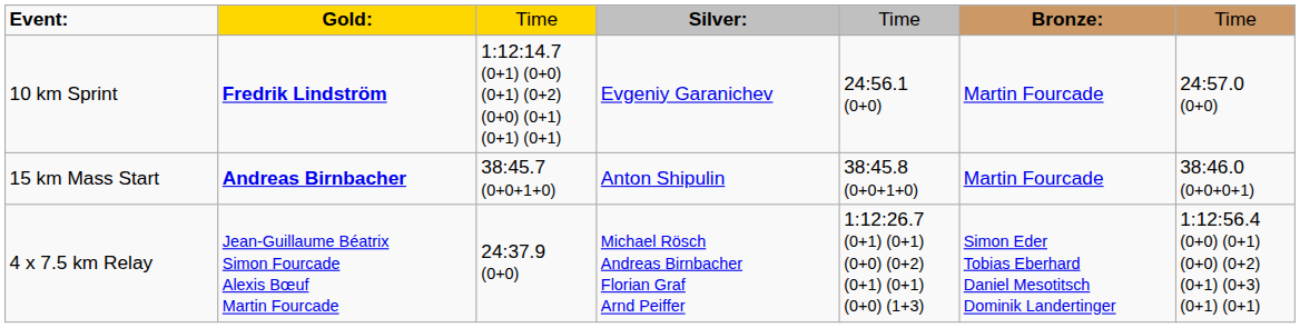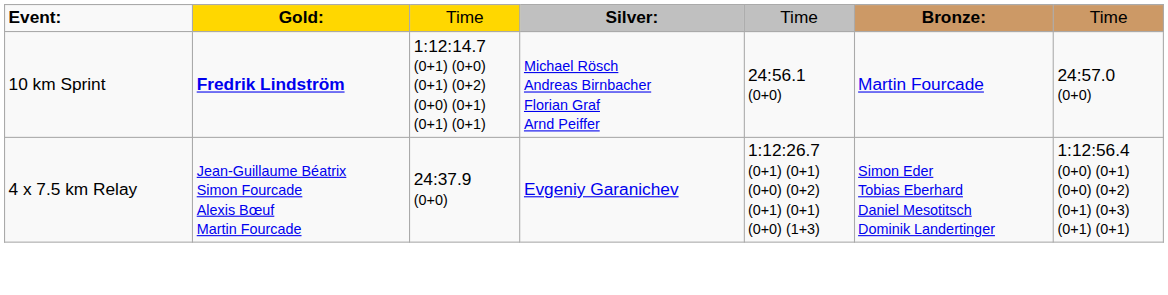10 km Sprint | column 4: Evgeniy Garanichev -> Michael Rösch Andreas Birnbacher Florian Graf Arnd Peiffer
- row: 15 km Mass Start | Andreas Birnbacher | 38:45.7 (0+0+1+0) | Anton Shipulin | 38:45.8 (0+0+1+0) | Martin Fourcade | 38:46.0 (0+0+0+1)
4 x 7.5 km Relay | column 4: Michael Rösch Andreas Birnbacher Florian Graf Arnd Peiffer -> Evgeniy Garanichev
